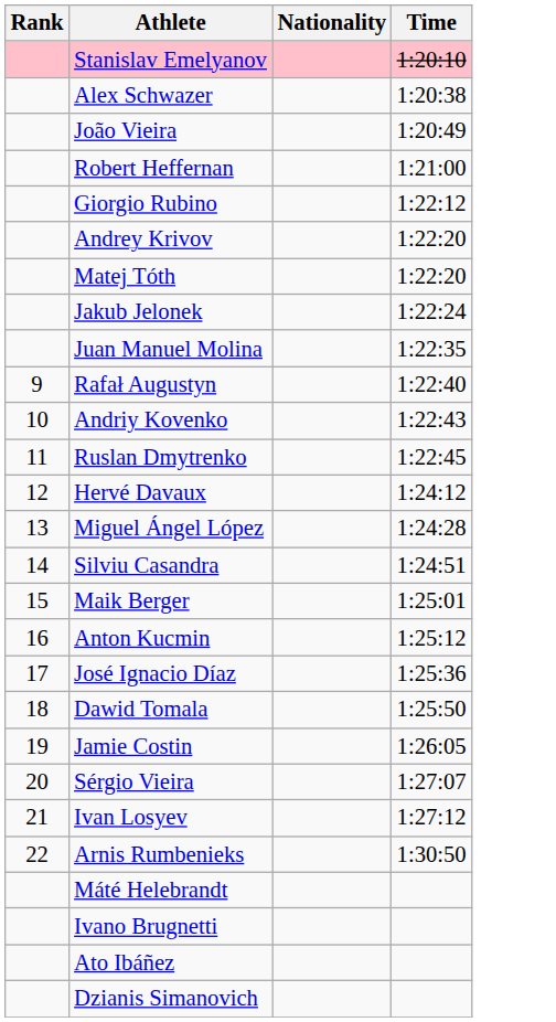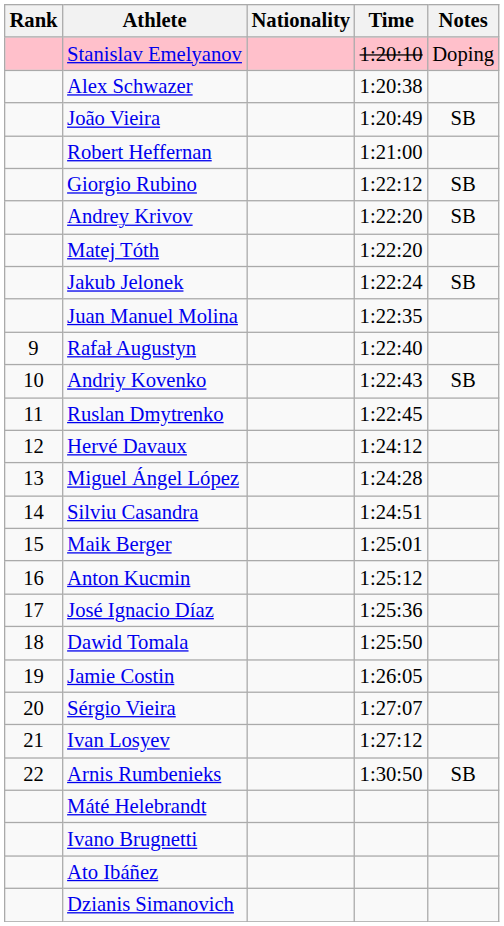+ column: Notes | Doping | SB | SB | SB | SB | SB | SB
